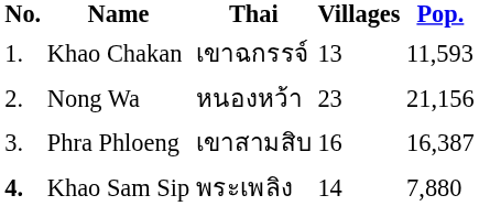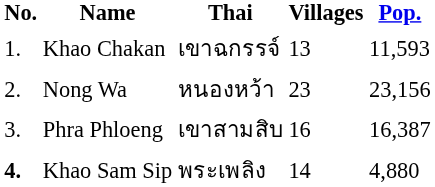Nong Wa | Pop.: 21,156 -> 23,156
Khao Sam Sip | Pop.: 7,880 -> 4,880
